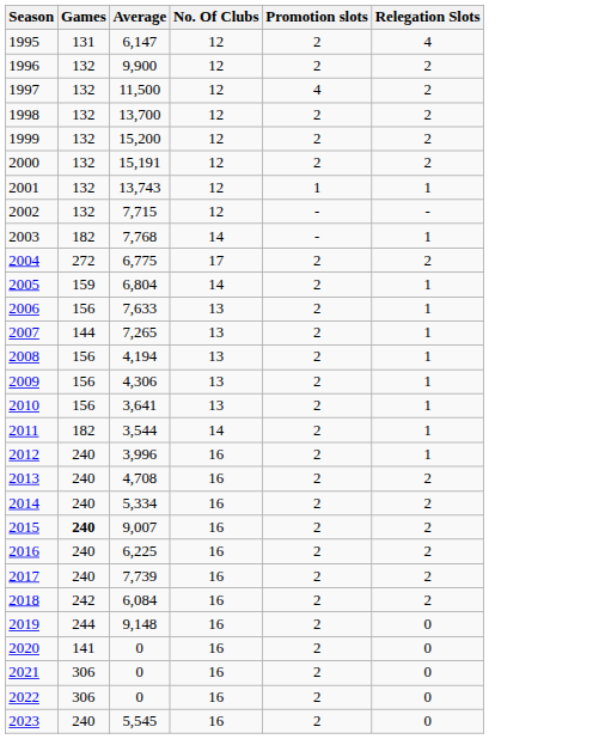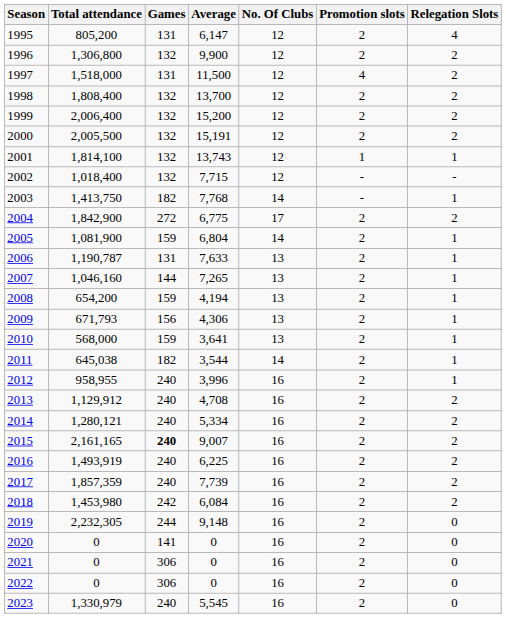+ column: Total attendance | 805,200 | 1,306,800 | 1,518,000 | 1,808,400 | 2,006,400 | 2,005,500 | 1,814,100 | 1,018,400 | 1,413,750 | 1,842,900 | 1,081,900 | 1,190,787 | 1,046,160 | 654,200 | 671,793 | 568,000 | 645,038 | 958,955 | 1,129,912 | 1,280,121 | 2,161,165 | 1,493,919 | 1,857,359 | 1,453,980 | 2,232,305 | 0 | 0 | 0 | 1,330,979
1997 | Games: 132 -> 131
2006 | Games: 156 -> 131
2008 | Games: 156 -> 159
2010 | Games: 156 -> 159
